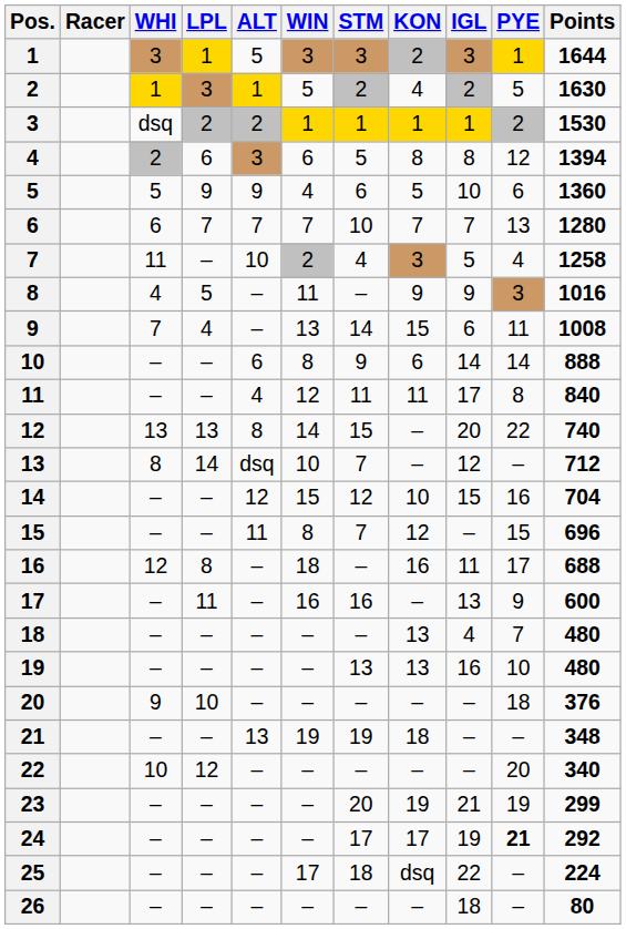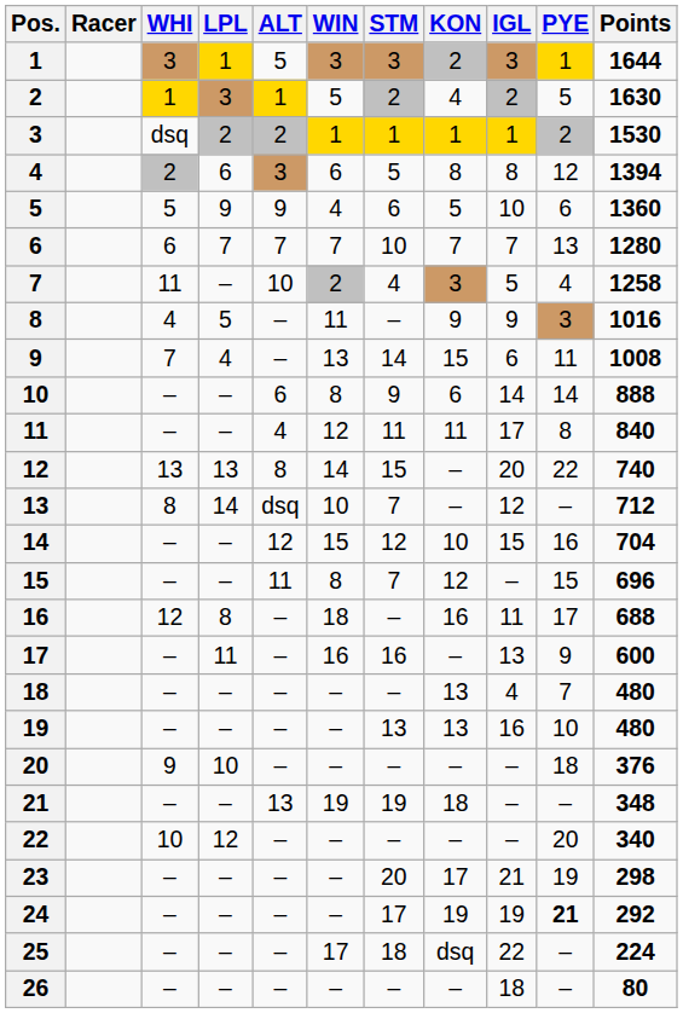23 | KON: 19 -> 17
23 | Points: 299 -> 298
24 | KON: 17 -> 19
